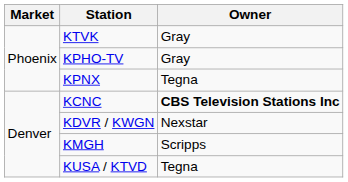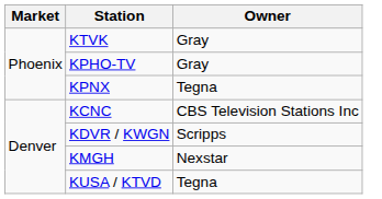KCNC | Owner: bold -> normal
KDVR / KWGN | Owner: Nexstar -> Scripps
KMGH | Owner: Scripps -> Nexstar
